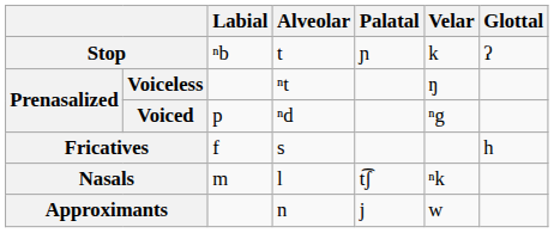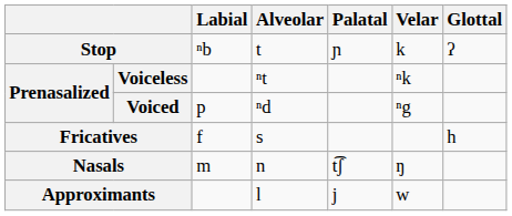Voiceless | Velar: ŋ -> ⁿk
Nasals | Alveolar: l -> n
Nasals | Velar: ⁿk -> ŋ
Approximants | Alveolar: n -> l
